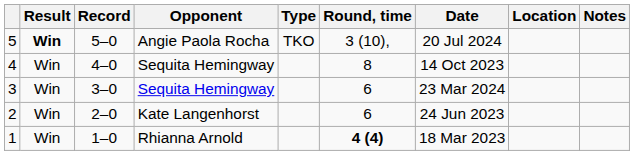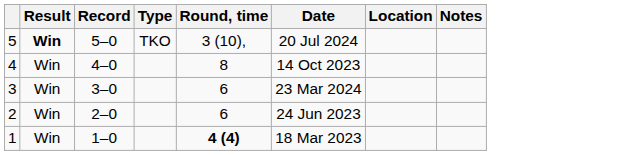- column: Opponent | Angie Paola Rocha | Sequita Hemingway | Sequita Hemingway | Kate Langenhorst | Rhianna Arnold
